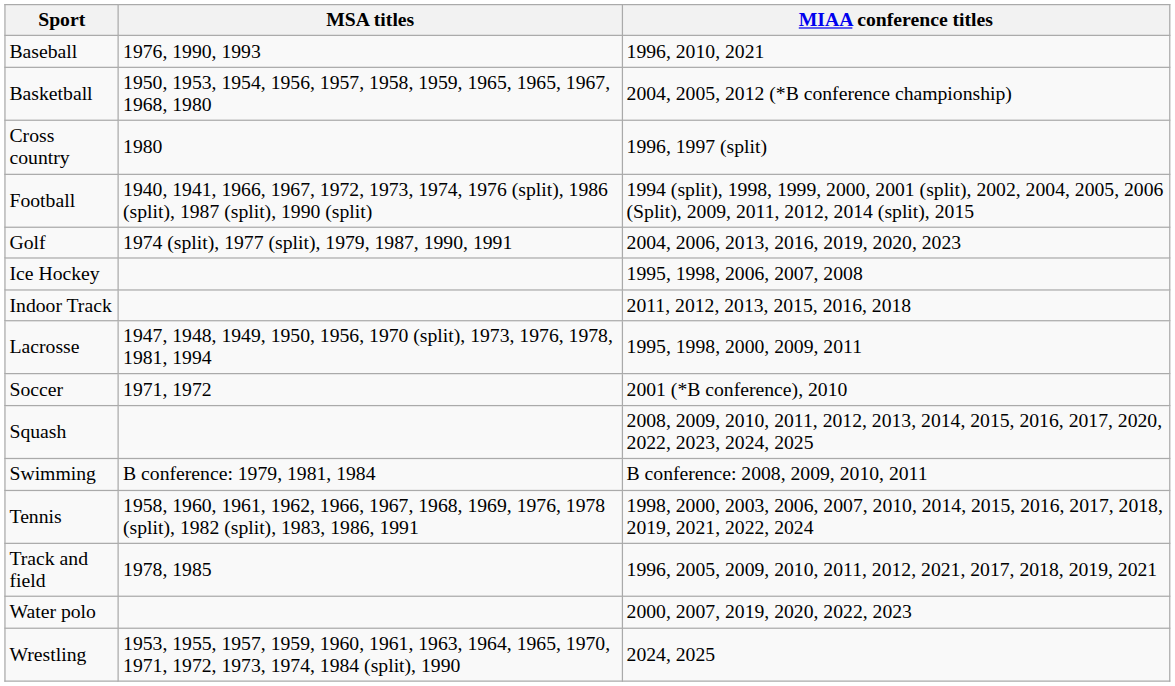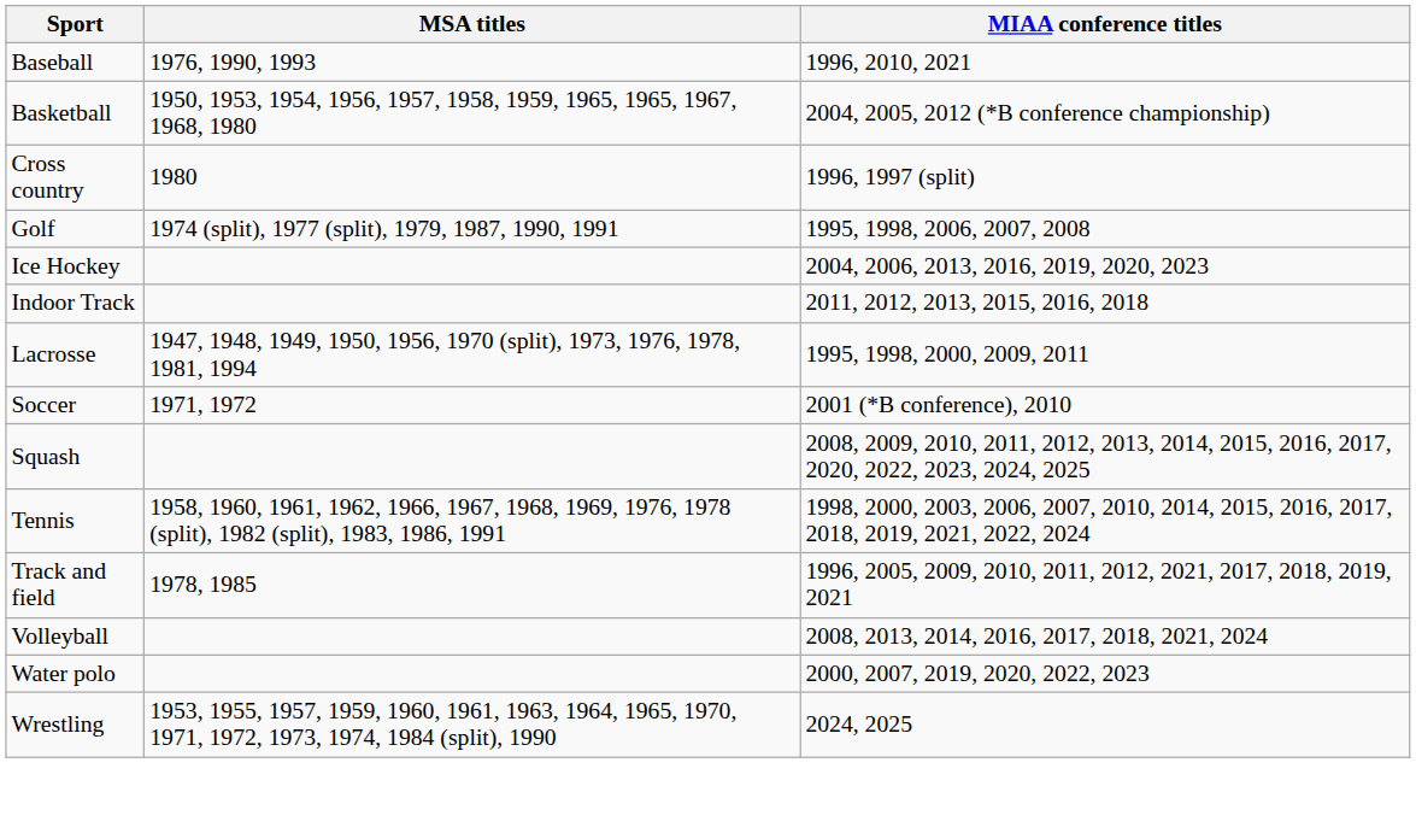- row: Football | 1940, 1941, 1966, 1967, 1972, 1973, 1974, 1976 (split), 1986 (split), 1987 (split), 1990 (split) | 1994 (split), 1998, 1999, 2000, 2001 (split), 2002, 2004, 2005, 2006 (Split), 2009, 2011, 2012, 2014 (split), 2015
Golf | MIAA conference titles: 2004, 2006, 2013, 2016, 2019, 2020, 2023 -> 1995, 1998, 2006, 2007, 2008
Ice Hockey | MIAA conference titles: 1995, 1998, 2006, 2007, 2008 -> 2004, 2006, 2013, 2016, 2019, 2020, 2023
- row: Swimming | B conference: 1979, 1981, 1984 | B conference: 2008, 2009, 2010, 2011
+ row: Volleyball | 2008, 2013, 2014, 2016, 2017, 2018, 2021, 2024
